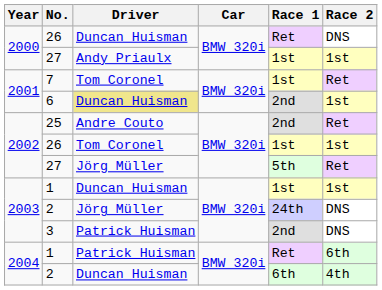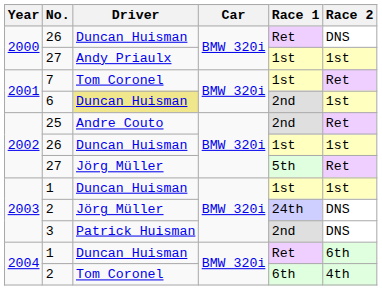2002 / 26 | Driver: Tom Coronel -> Duncan Huisman
2004 / 1 | Driver: Patrick Huisman -> Duncan Huisman
2004 / 2 | Driver: Duncan Huisman -> Tom Coronel
